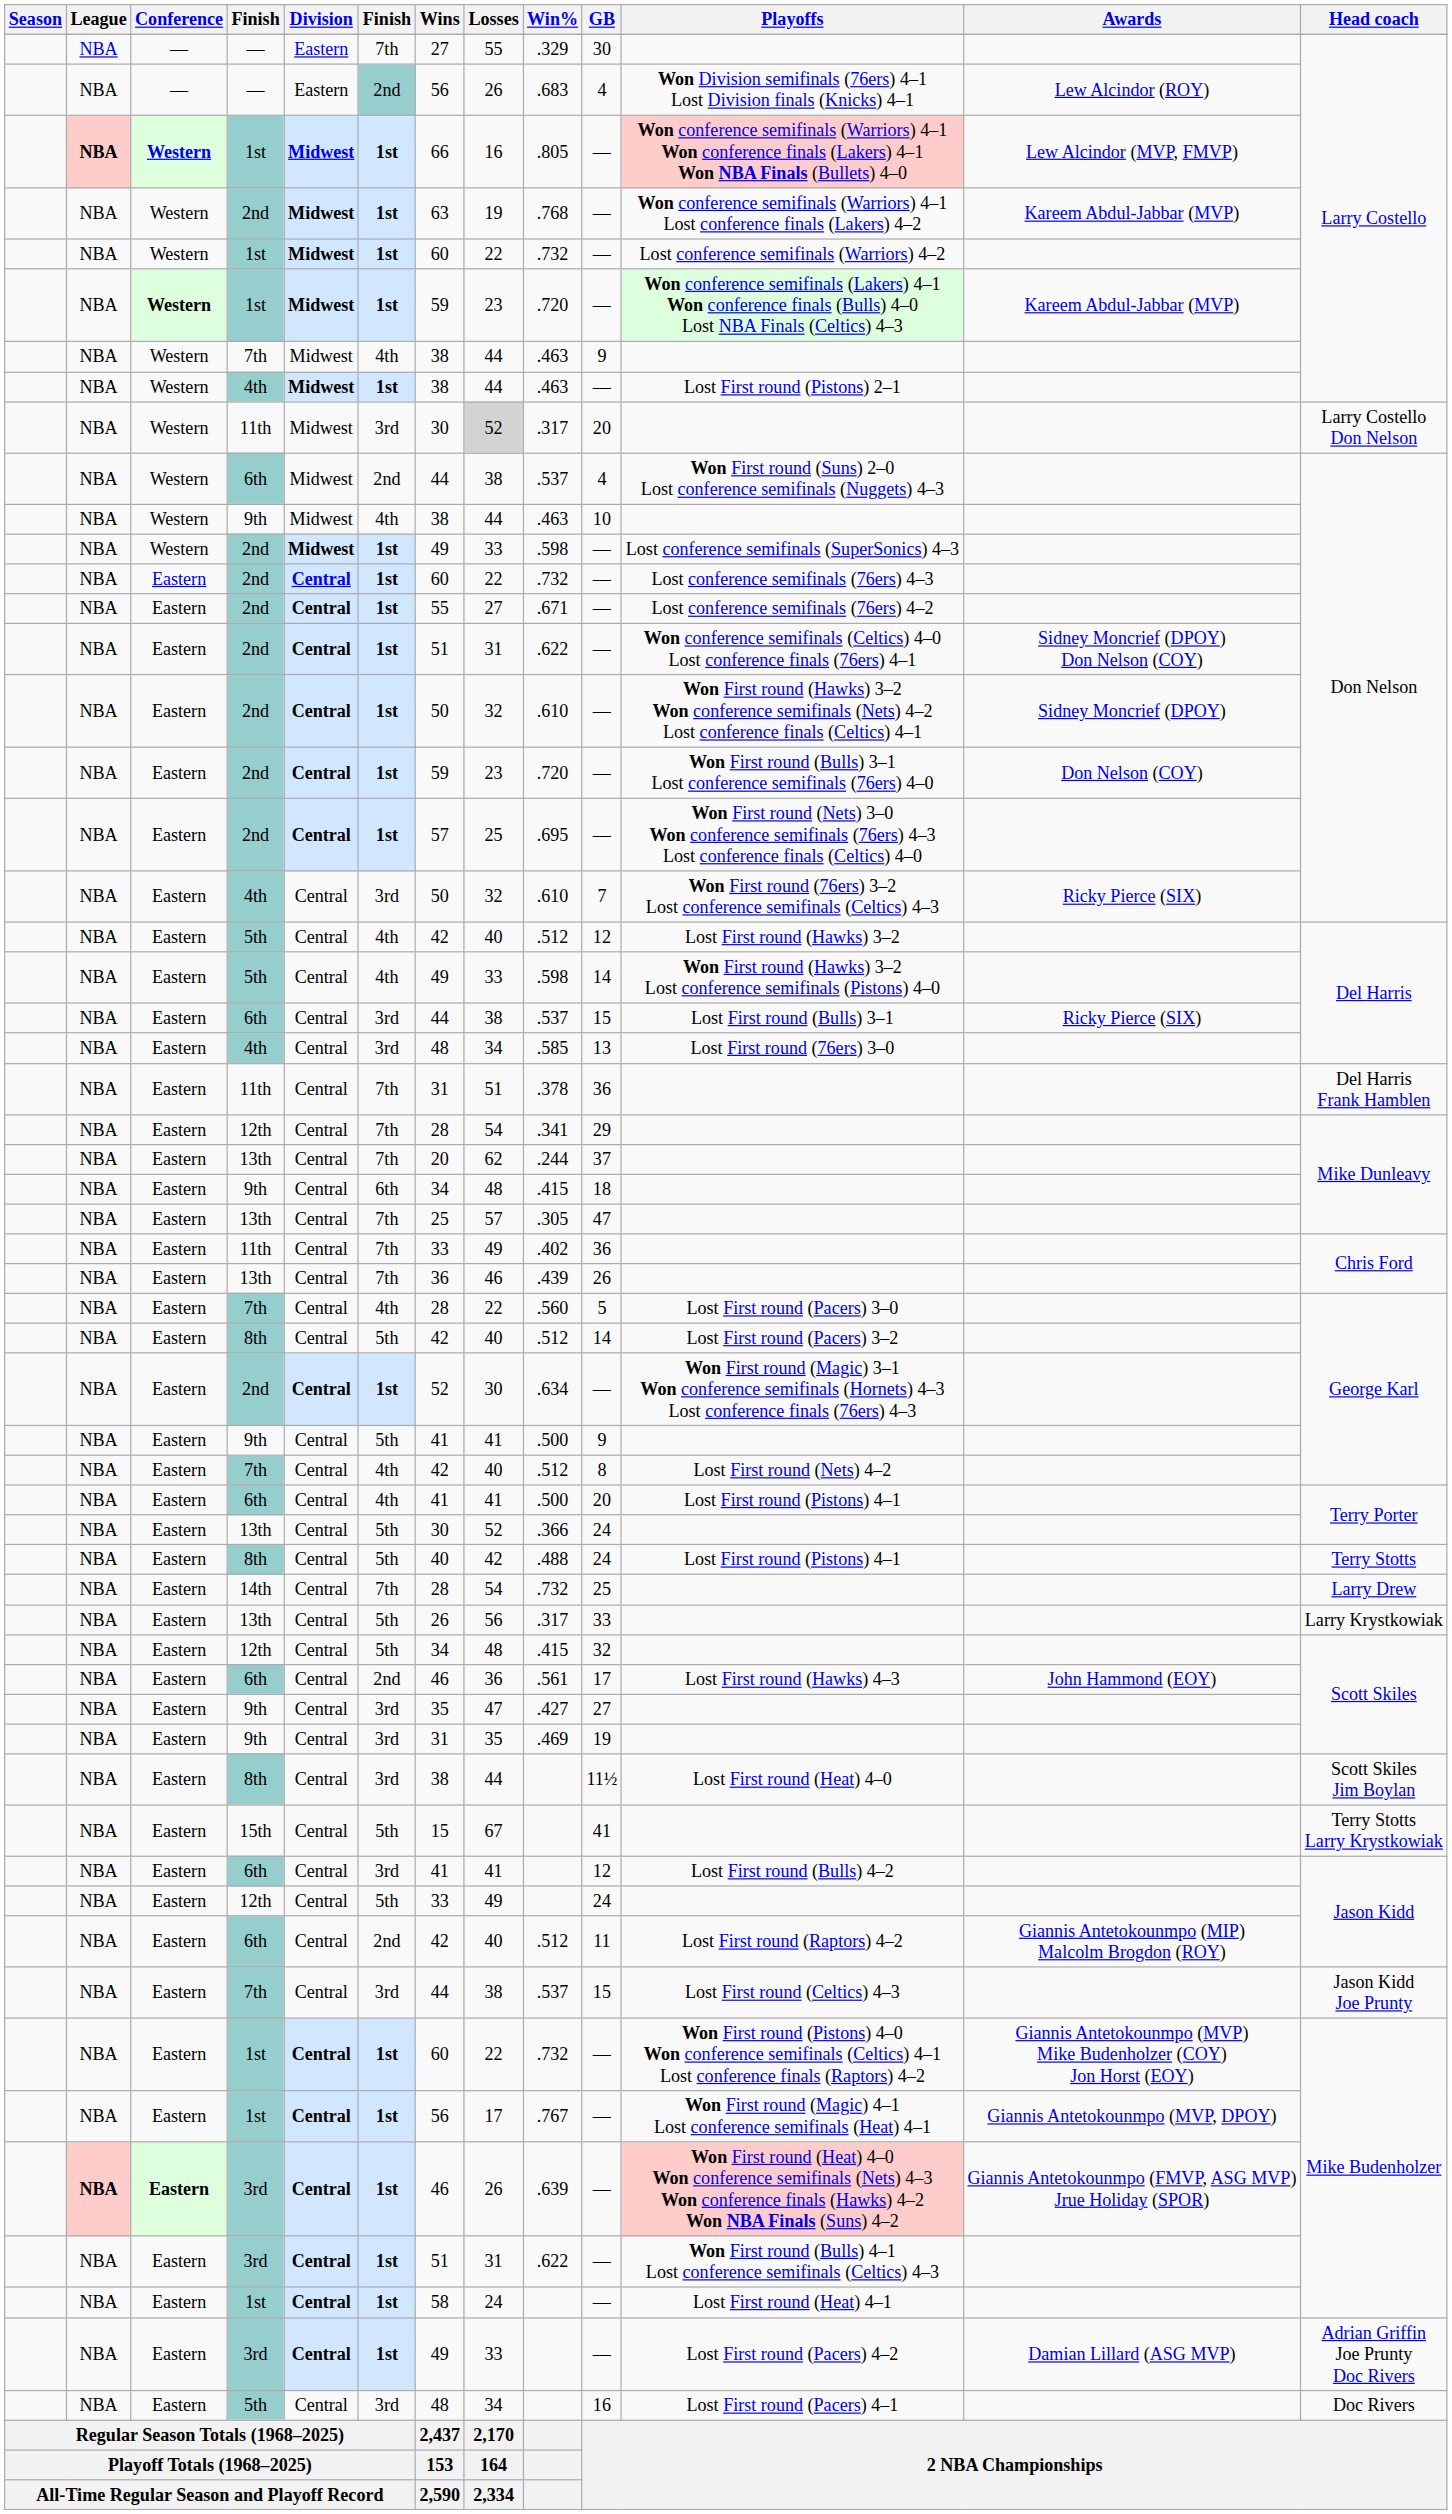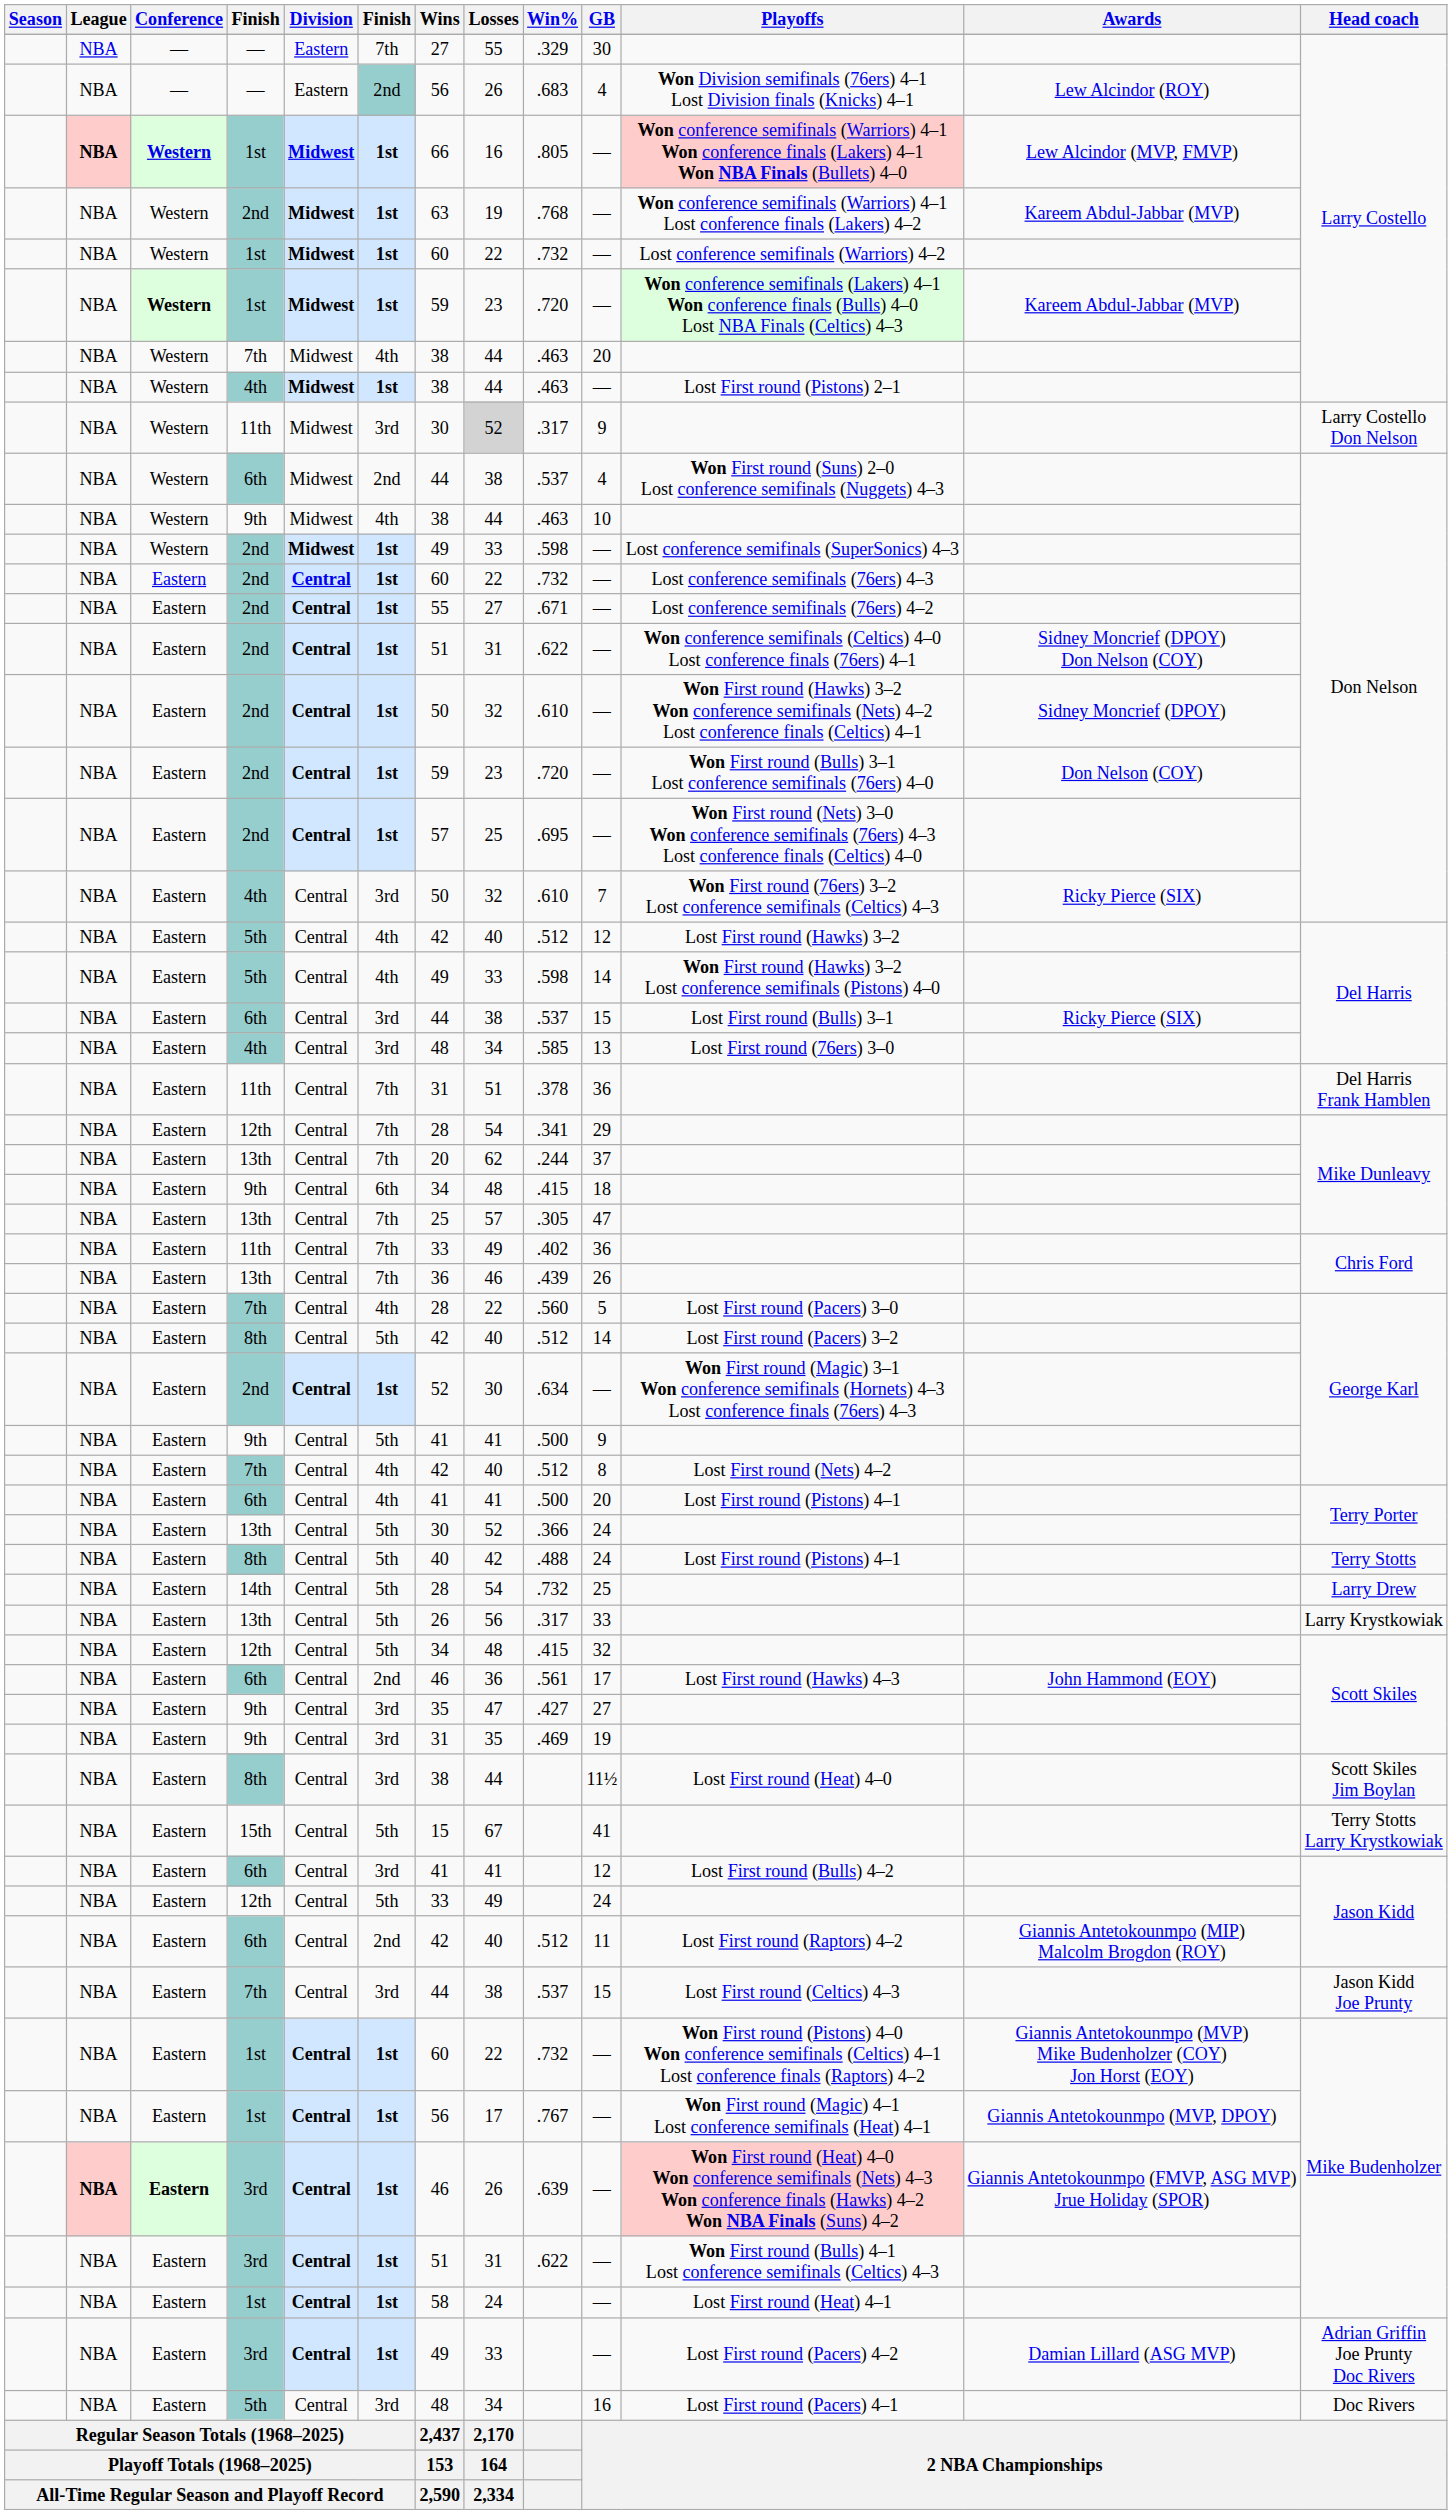Western / 7th | GB: 9 -> 20
Western / 11th | GB: 20 -> 9
14th | column 6: 7th -> 5th
